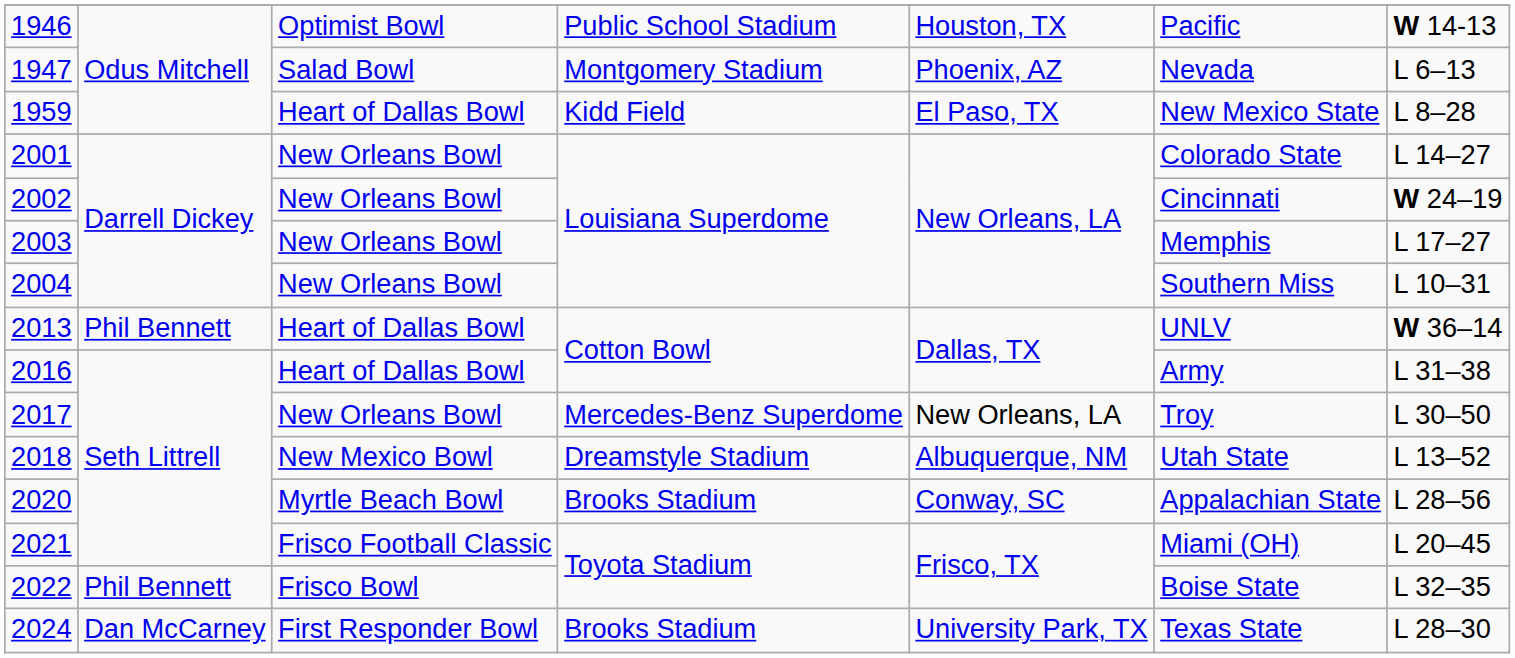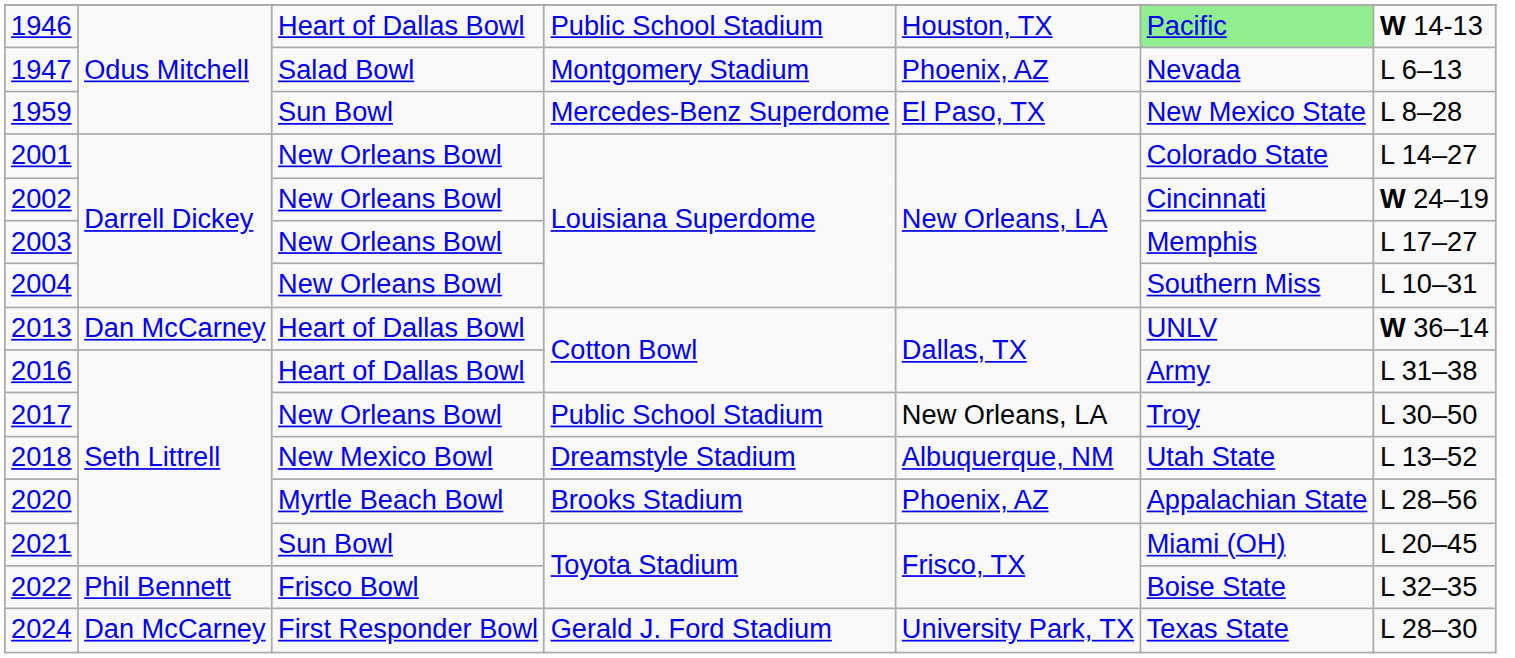1946 | column 3: Optimist Bowl -> Heart of Dallas Bowl
1946 | column 6: no background -> lightgreen background
1959 | column 3: Heart of Dallas Bowl -> Sun Bowl
1959 | column 4: Kidd Field -> Mercedes-Benz Superdome
2013 | column 2: Phil Bennett -> Dan McCarney
2017 | column 4: Mercedes-Benz Superdome -> Public School Stadium
2020 | column 5: Conway, SC -> Phoenix, AZ
2021 | column 3: Frisco Football Classic -> Sun Bowl
2024 | column 4: Brooks Stadium -> Gerald J. Ford Stadium
